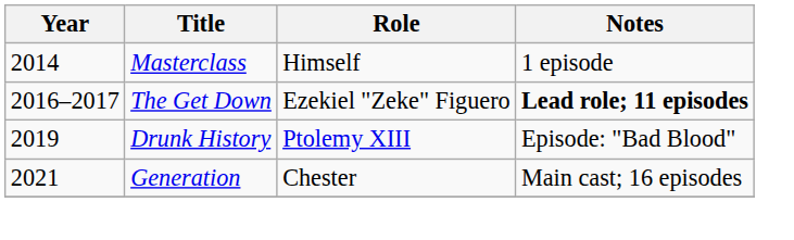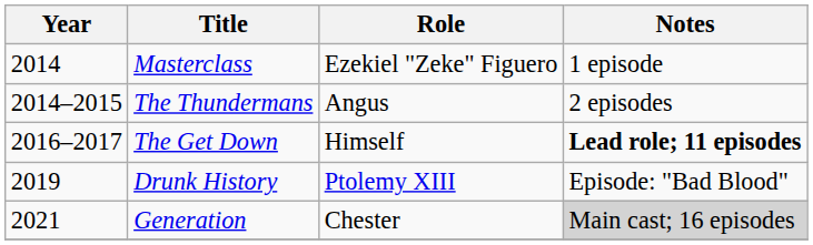Masterclass | Role: Himself -> Ezekiel "Zeke" Figuero
+ row: 2014–2015 | The Thundermans | Angus | 2 episodes
The Get Down | Role: Ezekiel "Zeke" Figuero -> Himself
Generation | Notes: no background -> lightgrey background
